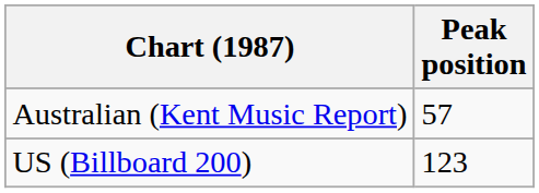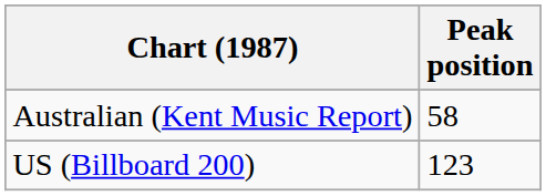Australian (Kent Music Report) | Peak position: 57 -> 58
